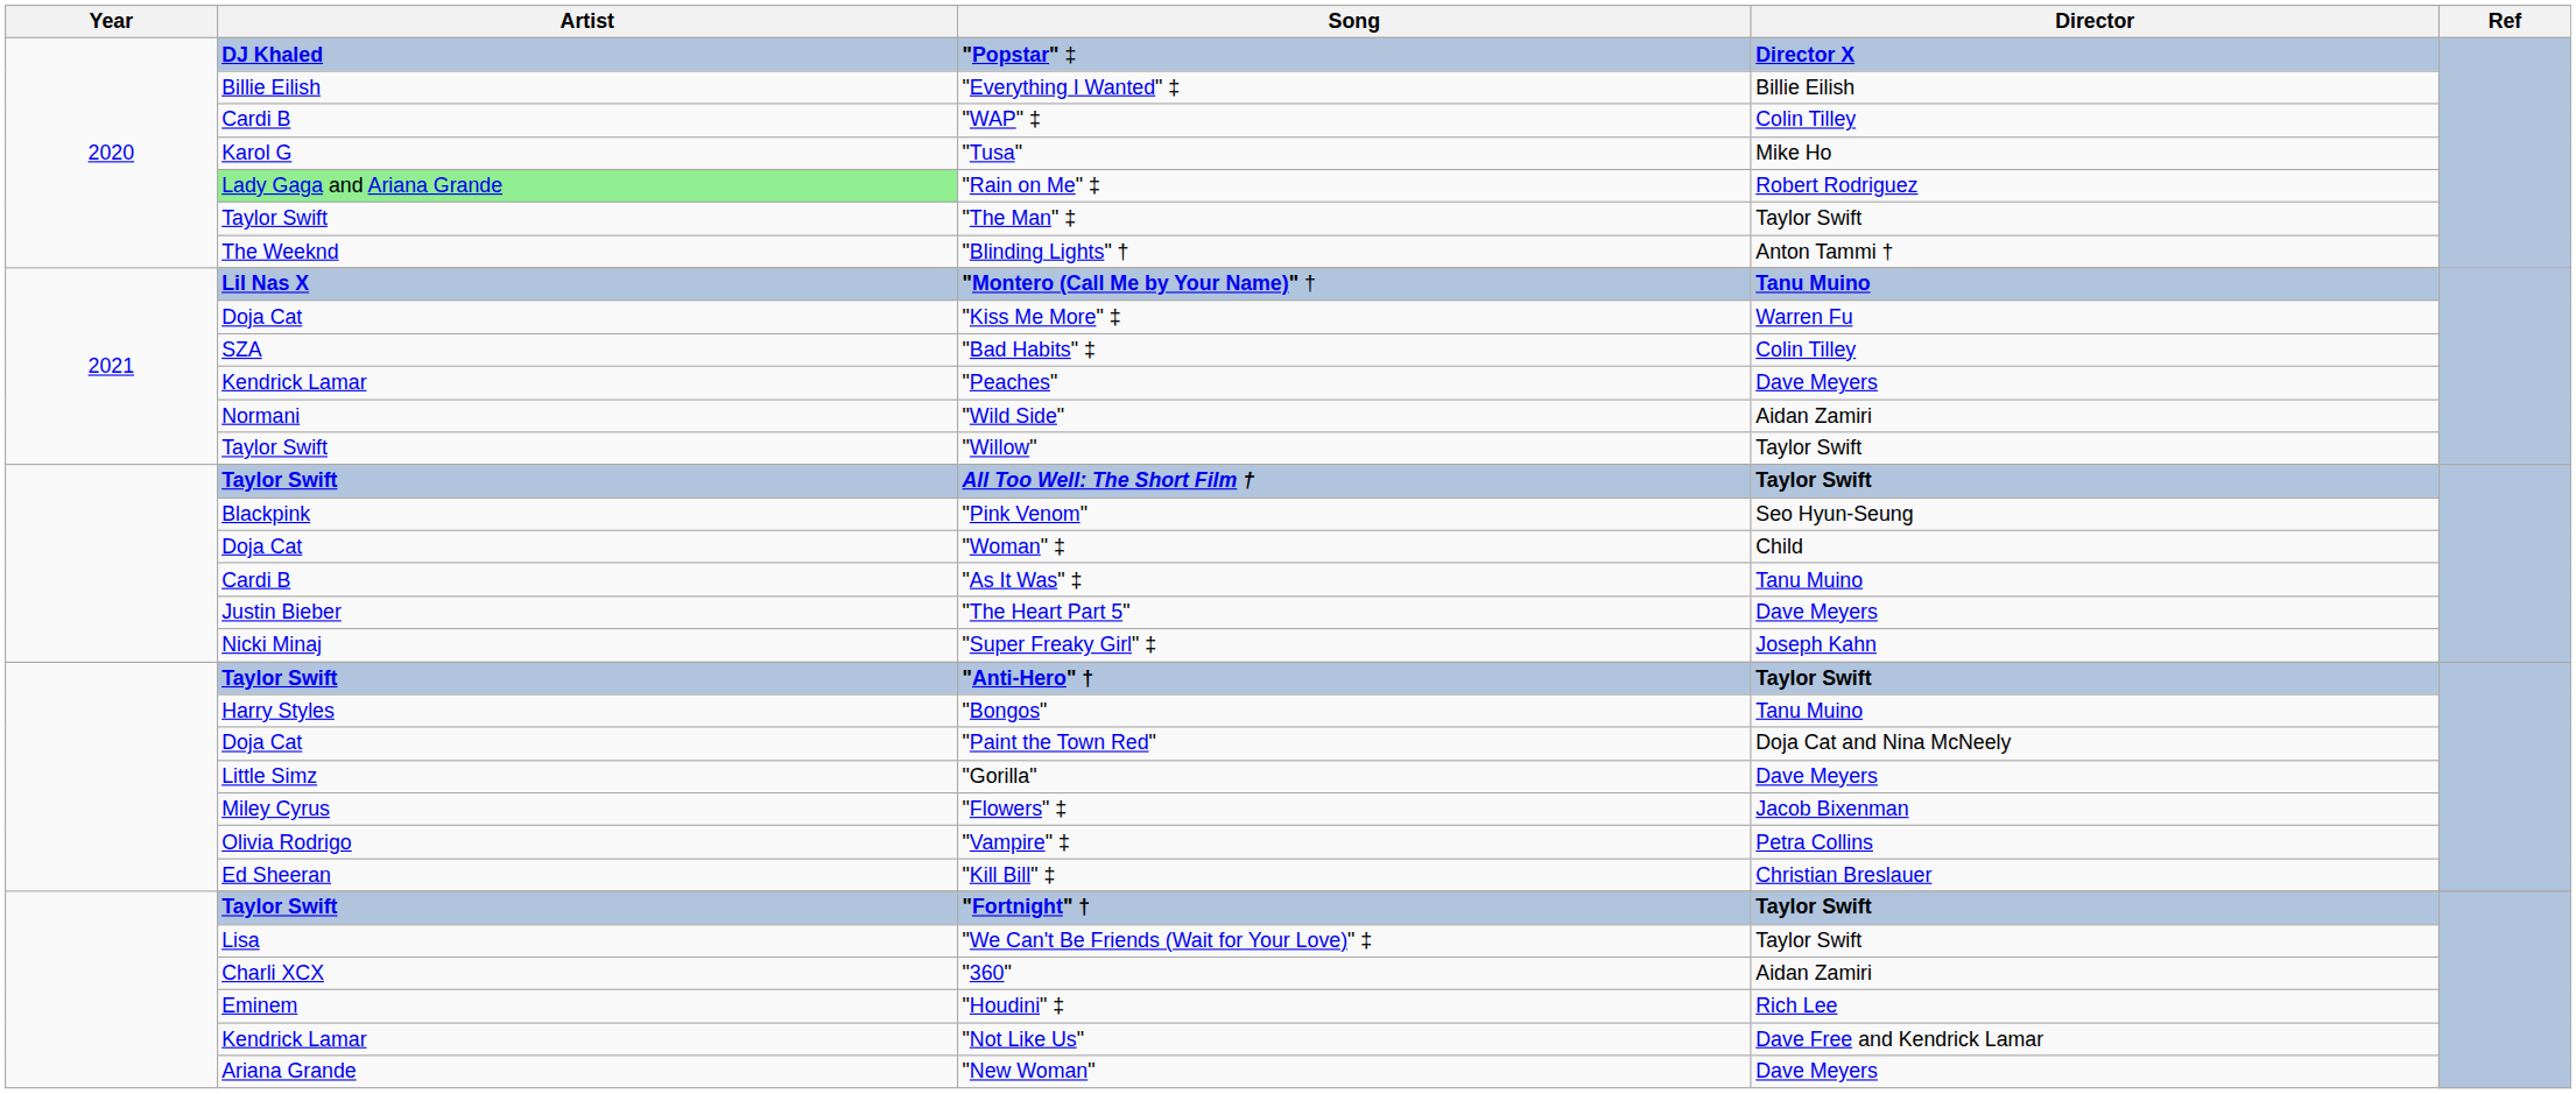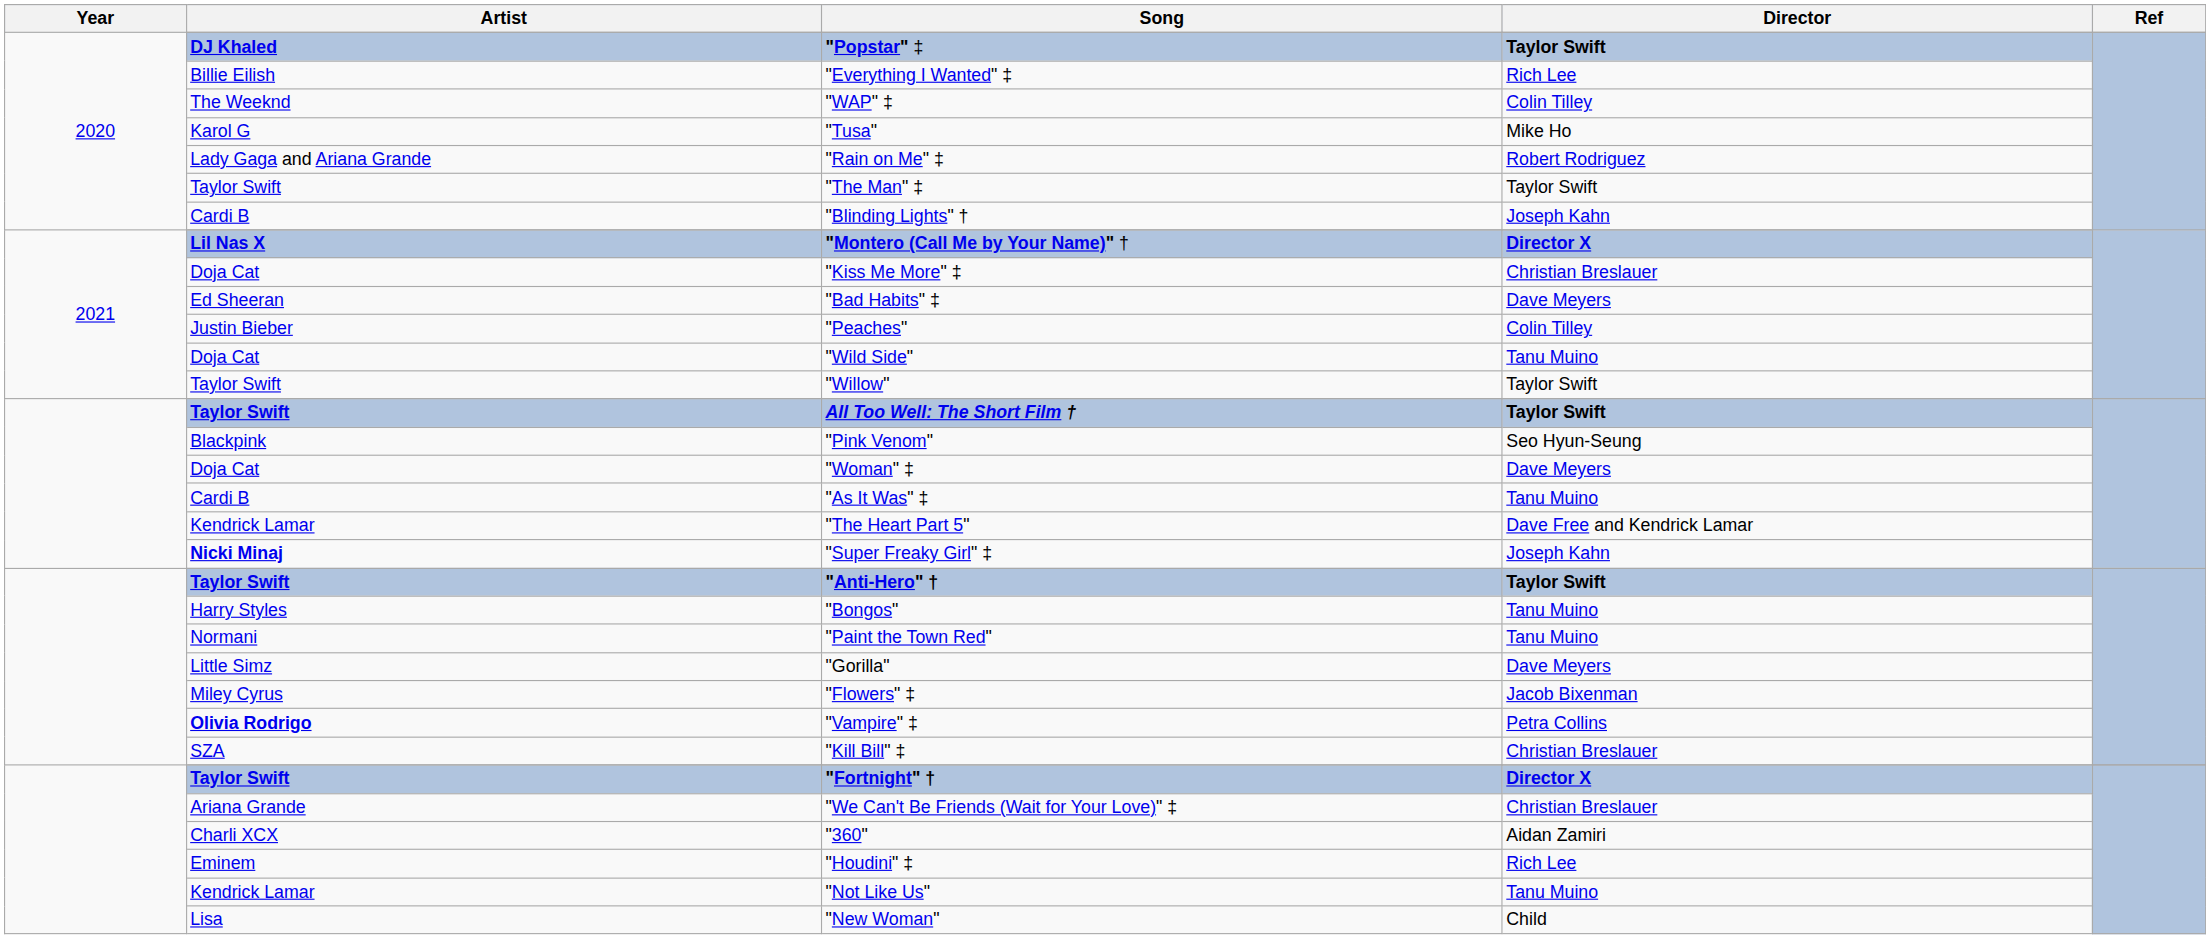"Popstar" ‡ | Director: Director X -> Taylor Swift
"Everything I Wanted" ‡ | Director: Billie Eilish -> Rich Lee
"WAP" ‡ | Artist: Cardi B -> The Weeknd
"Rain on Me" ‡ | Artist: lightgreen background -> no background
"Blinding Lights" † | Artist: The Weeknd -> Cardi B
"Blinding Lights" † | Director: Anton Tammi † -> Joseph Kahn
"Montero (Call Me by Your Name)" † | Director: Tanu Muino -> Director X
"Kiss Me More" ‡ | Director: Warren Fu -> Christian Breslauer
"Bad Habits" ‡ | Artist: SZA -> Ed Sheeran
"Bad Habits" ‡ | Director: Colin Tilley -> Dave Meyers
"Peaches" | Artist: Kendrick Lamar -> Justin Bieber
"Peaches" | Director: Dave Meyers -> Colin Tilley
"Wild Side" | Artist: Normani -> Doja Cat
"Wild Side" | Director: Aidan Zamiri -> Tanu Muino
"Woman" ‡ | Director: Child -> Dave Meyers
"The Heart Part 5" | Artist: Justin Bieber -> Kendrick Lamar
"The Heart Part 5" | Director: Dave Meyers -> Dave Free and Kendrick Lamar
"Super Freaky Girl" ‡ | Artist: normal -> bold
"Paint the Town Red" | Artist: Doja Cat -> Normani
"Paint the Town Red" | Director: Doja Cat and Nina McNeely -> Tanu Muino
"Vampire" ‡ | Artist: normal -> bold
"Kill Bill" ‡ | Artist: Ed Sheeran -> SZA
"Fortnight" † | Director: Taylor Swift -> Director X
"We Can't Be Friends (Wait for Your Love)" ‡ | Artist: Lisa -> Ariana Grande
"We Can't Be Friends (Wait for Your Love)" ‡ | Director: Taylor Swift -> Christian Breslauer
"Not Like Us" | Director: Dave Free and Kendrick Lamar -> Tanu Muino
"New Woman" | Artist: Ariana Grande -> Lisa
"New Woman" | Director: Dave Meyers -> Child
